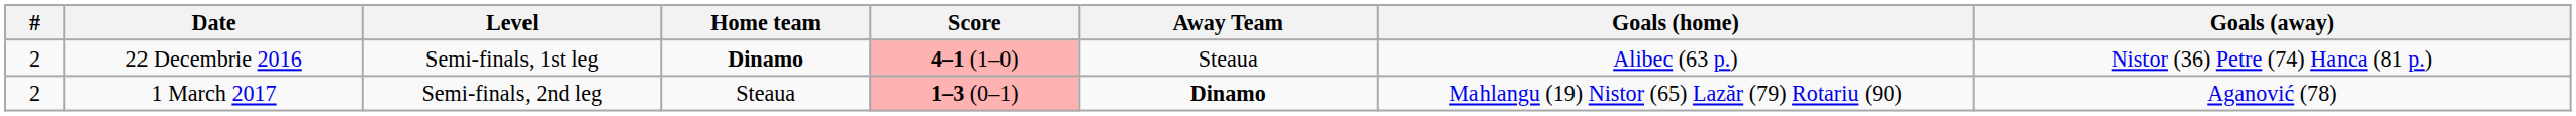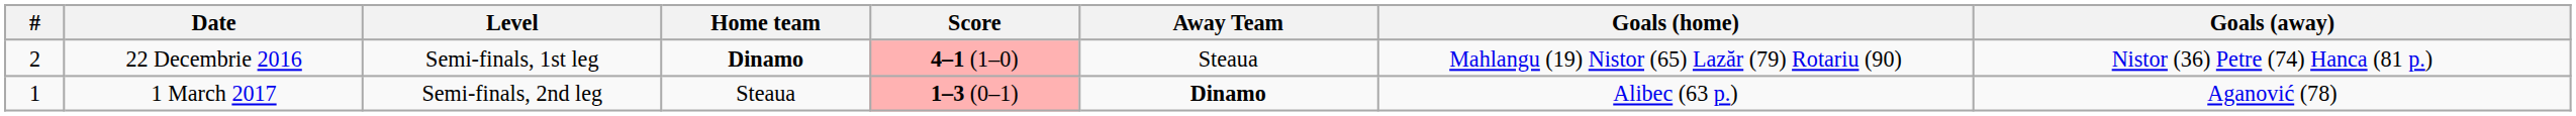22 Decembrie 2016 | Goals (home): Alibec (63 p.) -> Mahlangu (19) Nistor (65) Lazăr (79) Rotariu (90)
1 March 2017 | #: 2 -> 1
1 March 2017 | Goals (home): Mahlangu (19) Nistor (65) Lazăr (79) Rotariu (90) -> Alibec (63 p.)
